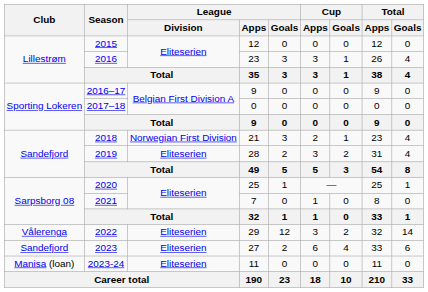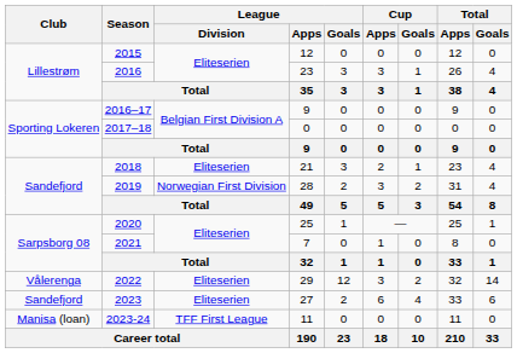2018 | League / Division: Norwegian First Division -> Eliteserien
2019 | League / Division: Eliteserien -> Norwegian First Division
2023-24 | League / Division: Eliteserien -> TFF First League
